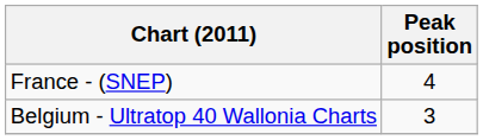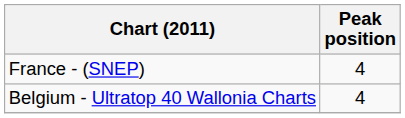Belgium - Ultratop 40 Wallonia Charts | Peak position: 3 -> 4
